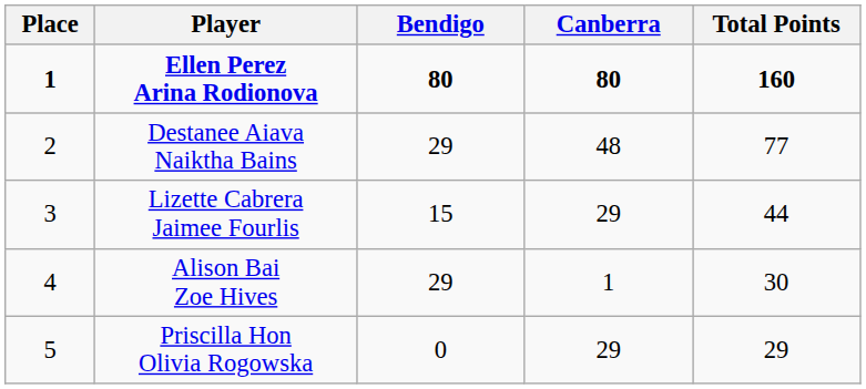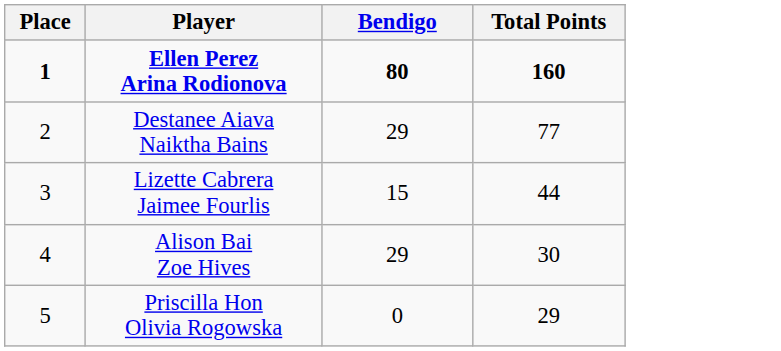- column: Canberra | 80 | 48 | 29 | 1 | 29
